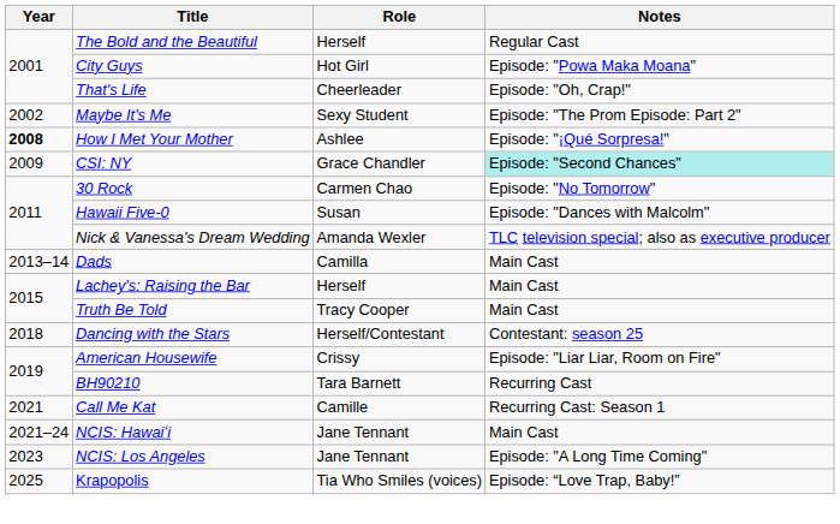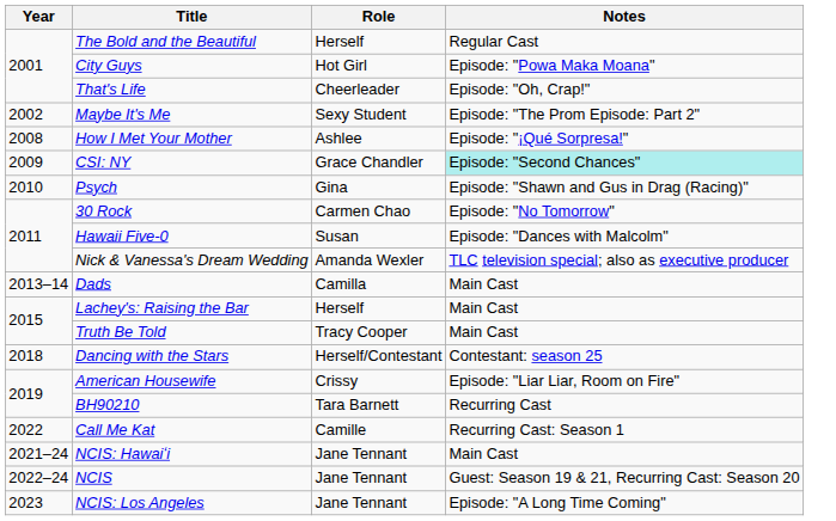How I Met Your Mother | Year: bold -> normal
+ row: 2010 | Psych | Gina | Episode: "Shawn and Gus in Drag (Racing)"
Call Me Kat | Year: 2021 -> 2022
+ row: 2022–24 | NCIS | Jane Tennant | Guest: Season 19 & 21, Recurring Cast: Season 20
- row: 2025 | Krapopolis | Tia Who Smiles (voices) | Episode: “Love Trap, Baby!”
